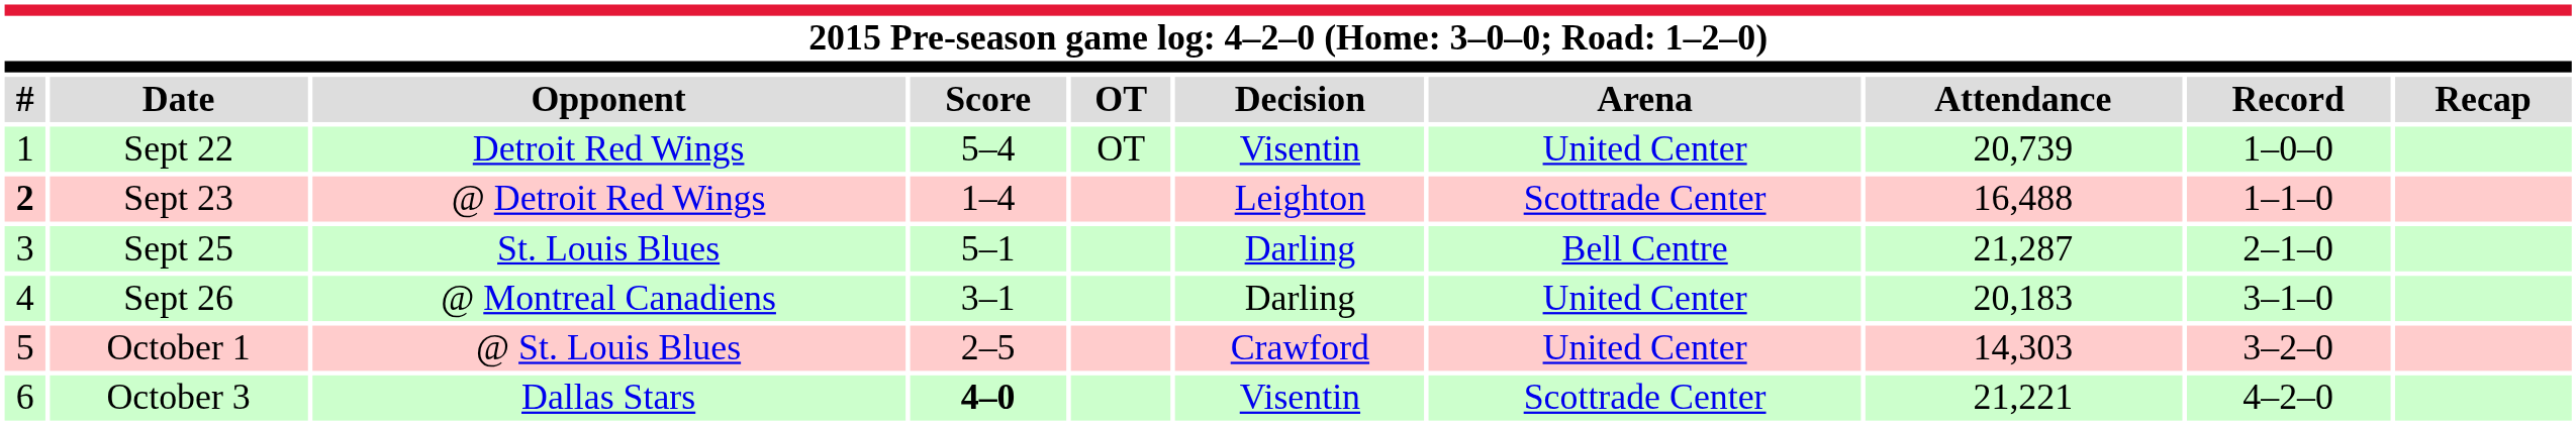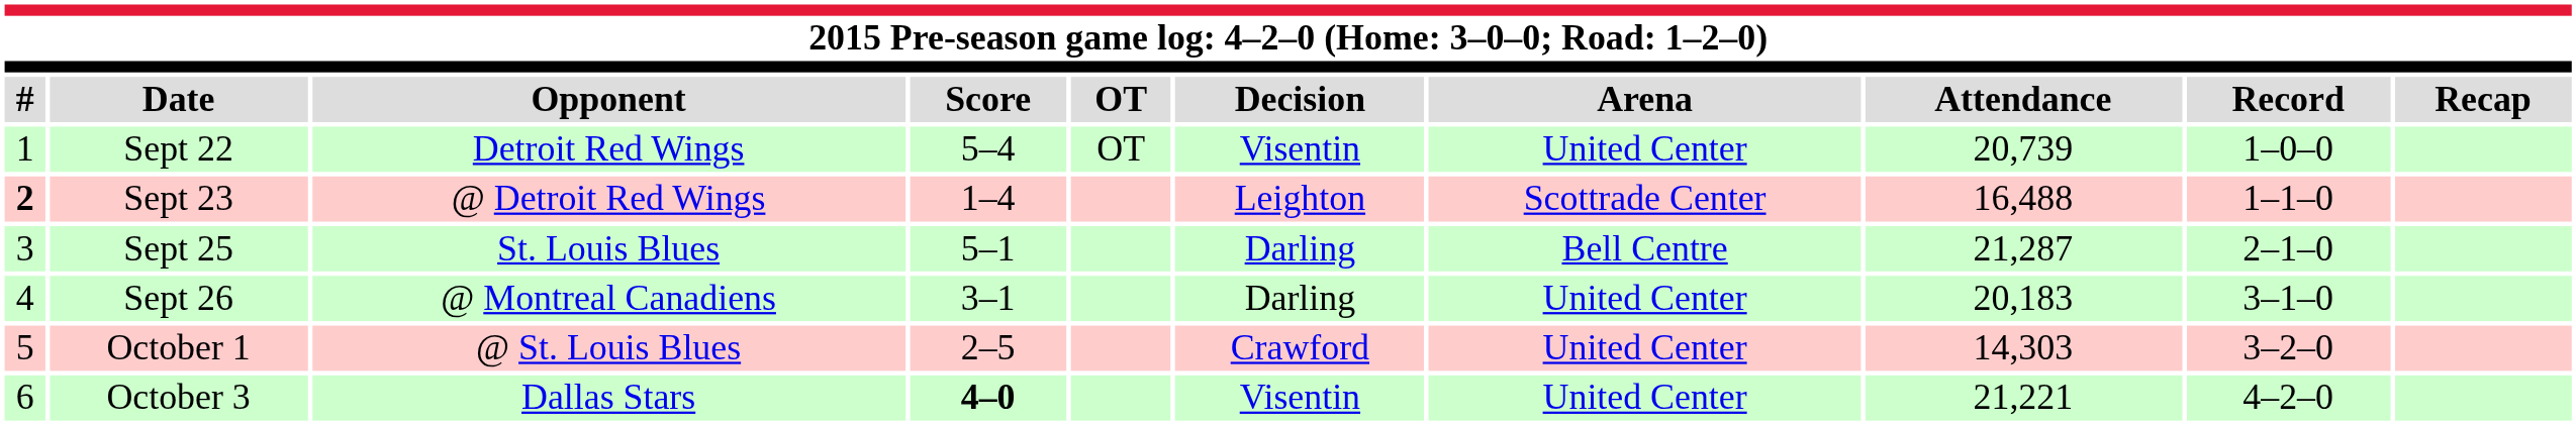October 3 | Arena: Scottrade Center -> United Center
